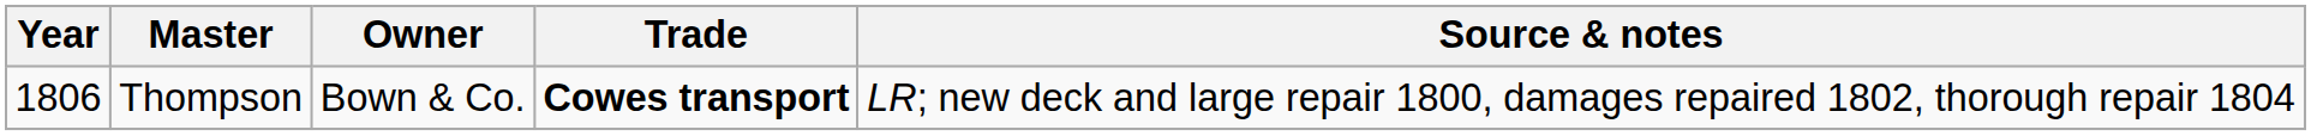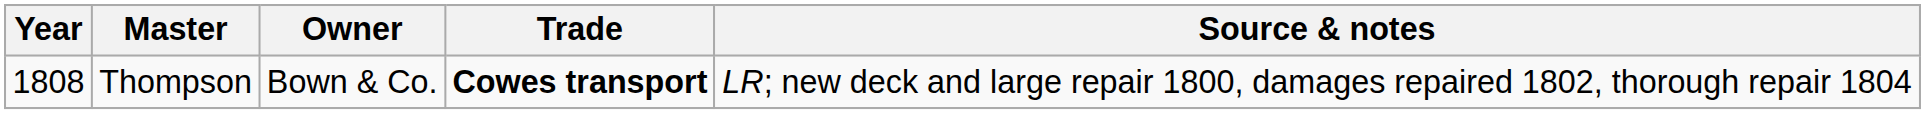Thompson | Year: 1806 -> 1808
